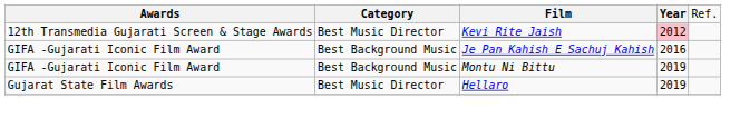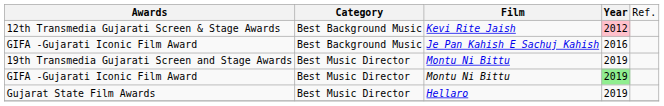12th Transmedia Gujarati Screen & Stage Awards | column 2: Best Music Director -> Best Background Music
+ row: 19th Transmedia Gujarati Screen and Stage Awards | Best Music Director | Montu Ni Bittu | 2019
GIFA -Gujarati Iconic Film Award / Montu Ni Bittu | column 2: Best Background Music -> Best Music Director
GIFA -Gujarati Iconic Film Award / Montu Ni Bittu | column 4: no background -> lightgreen background
